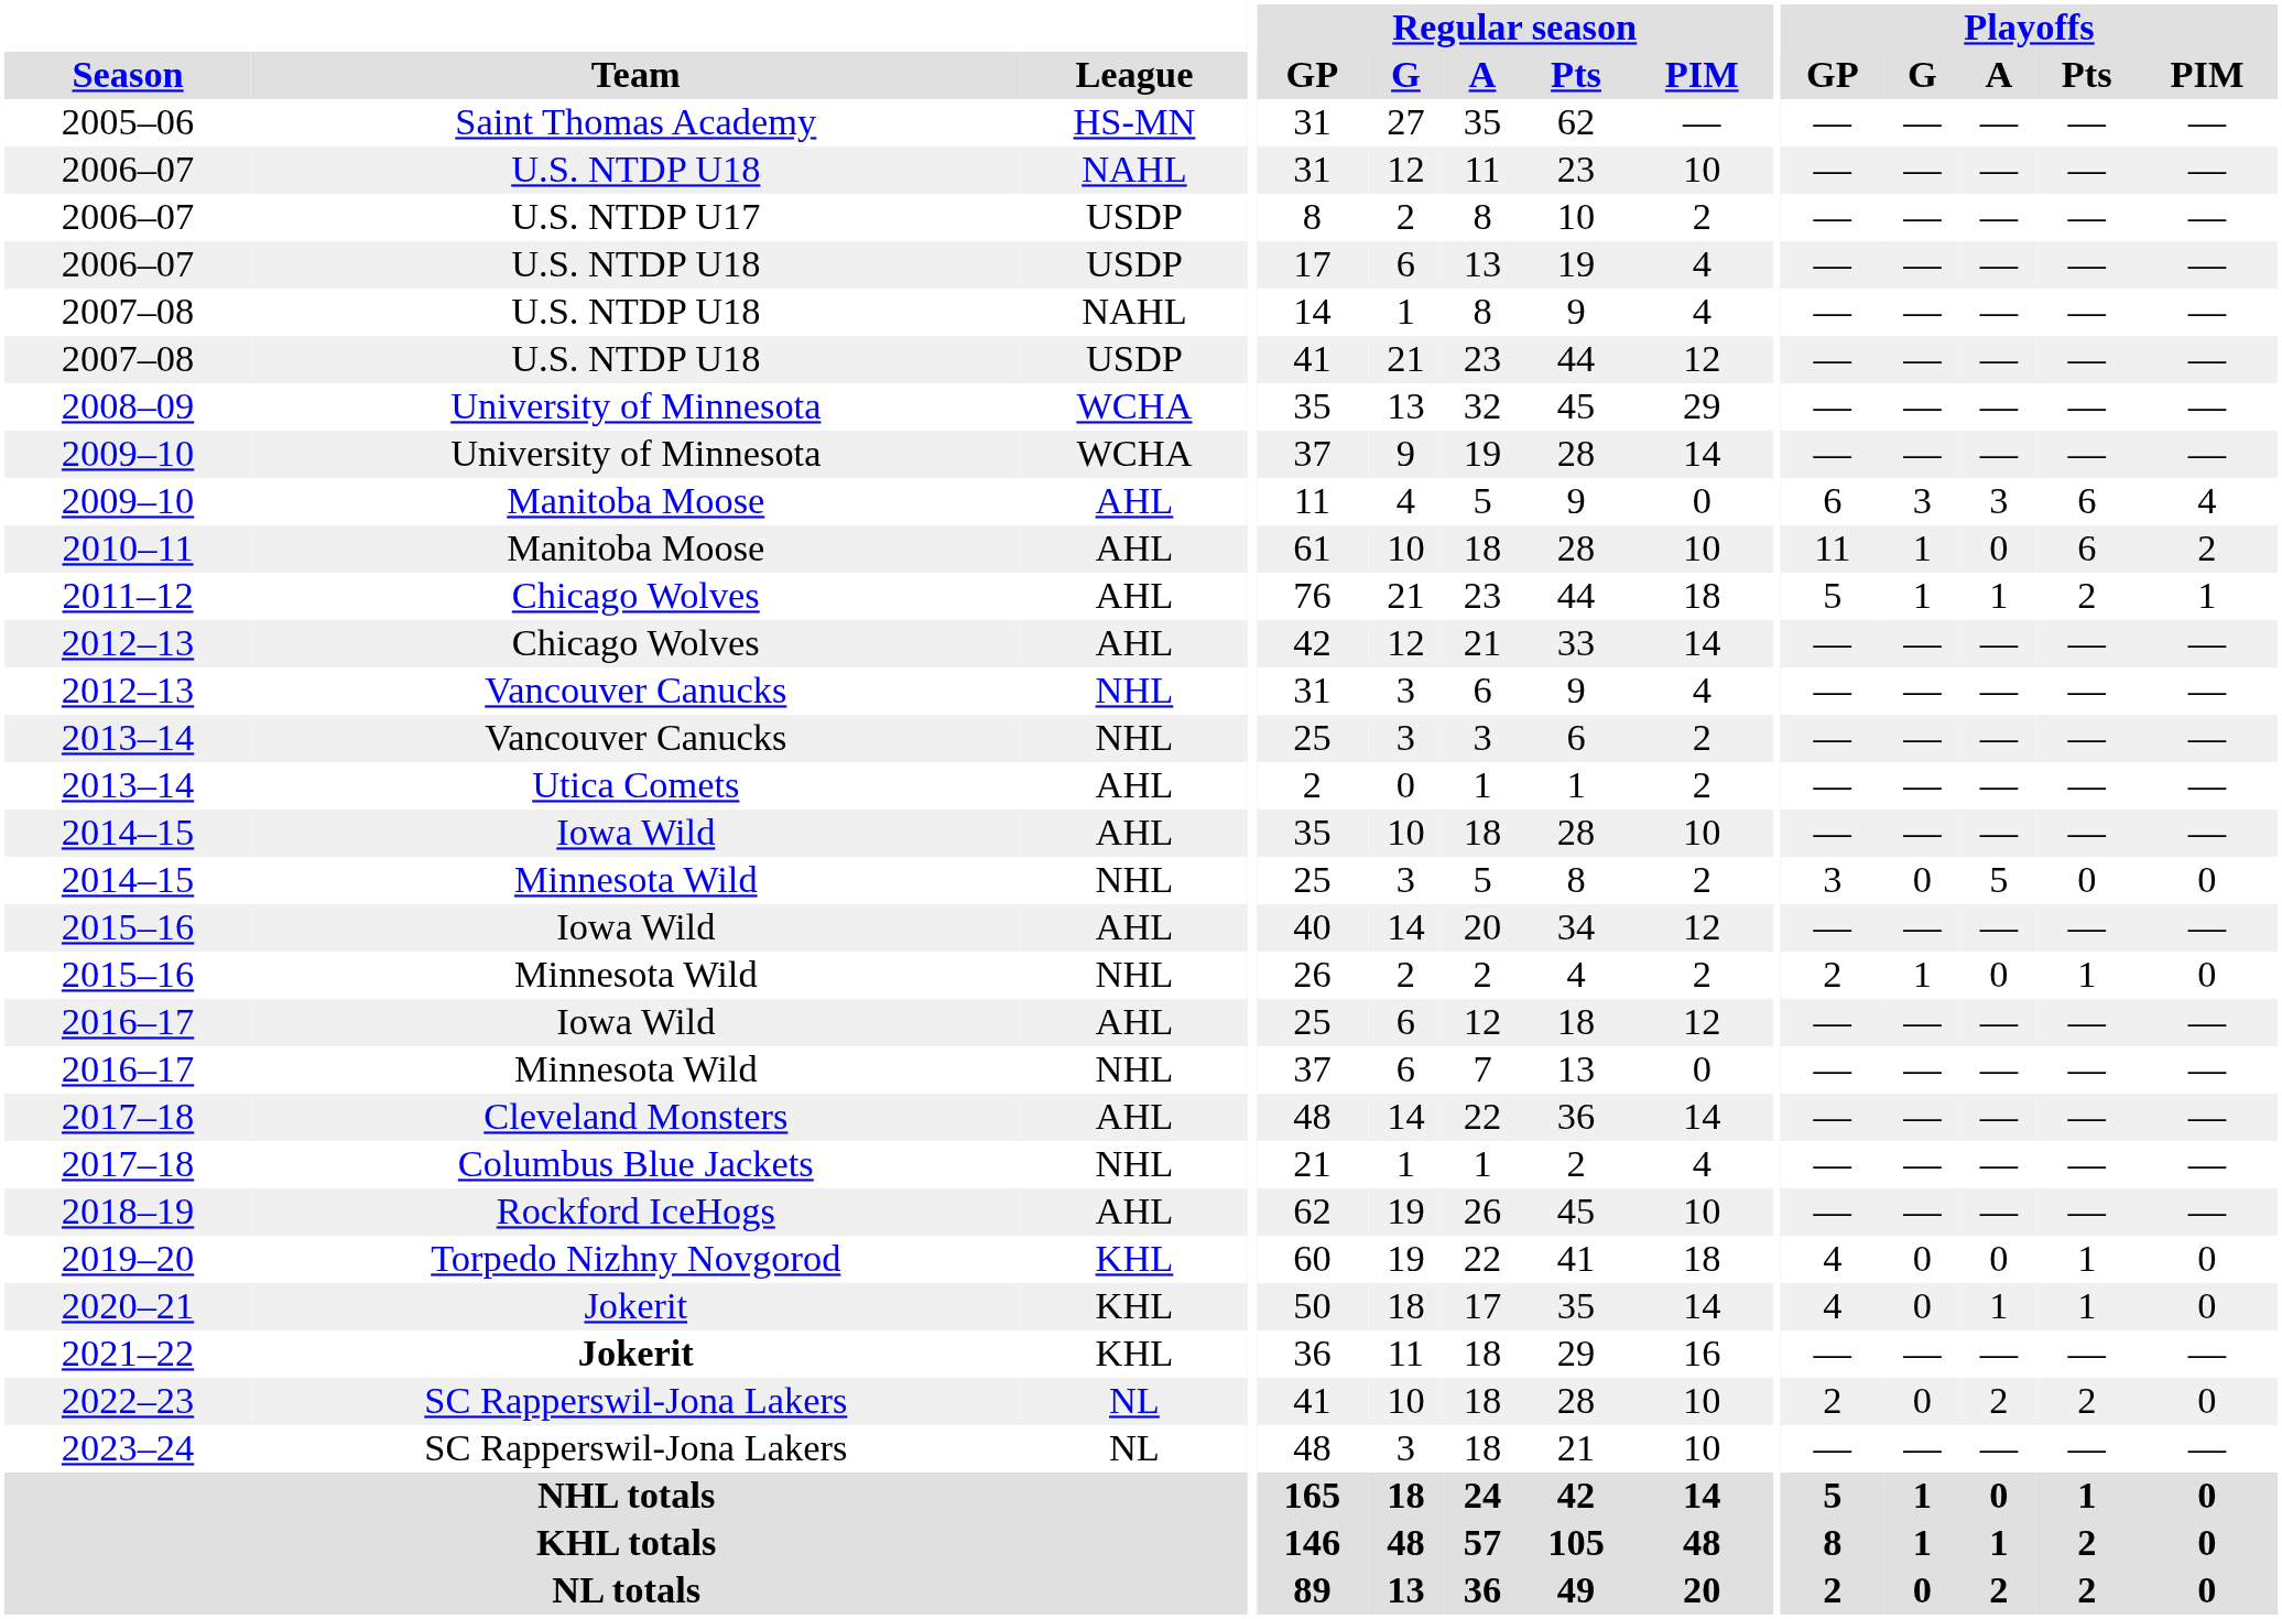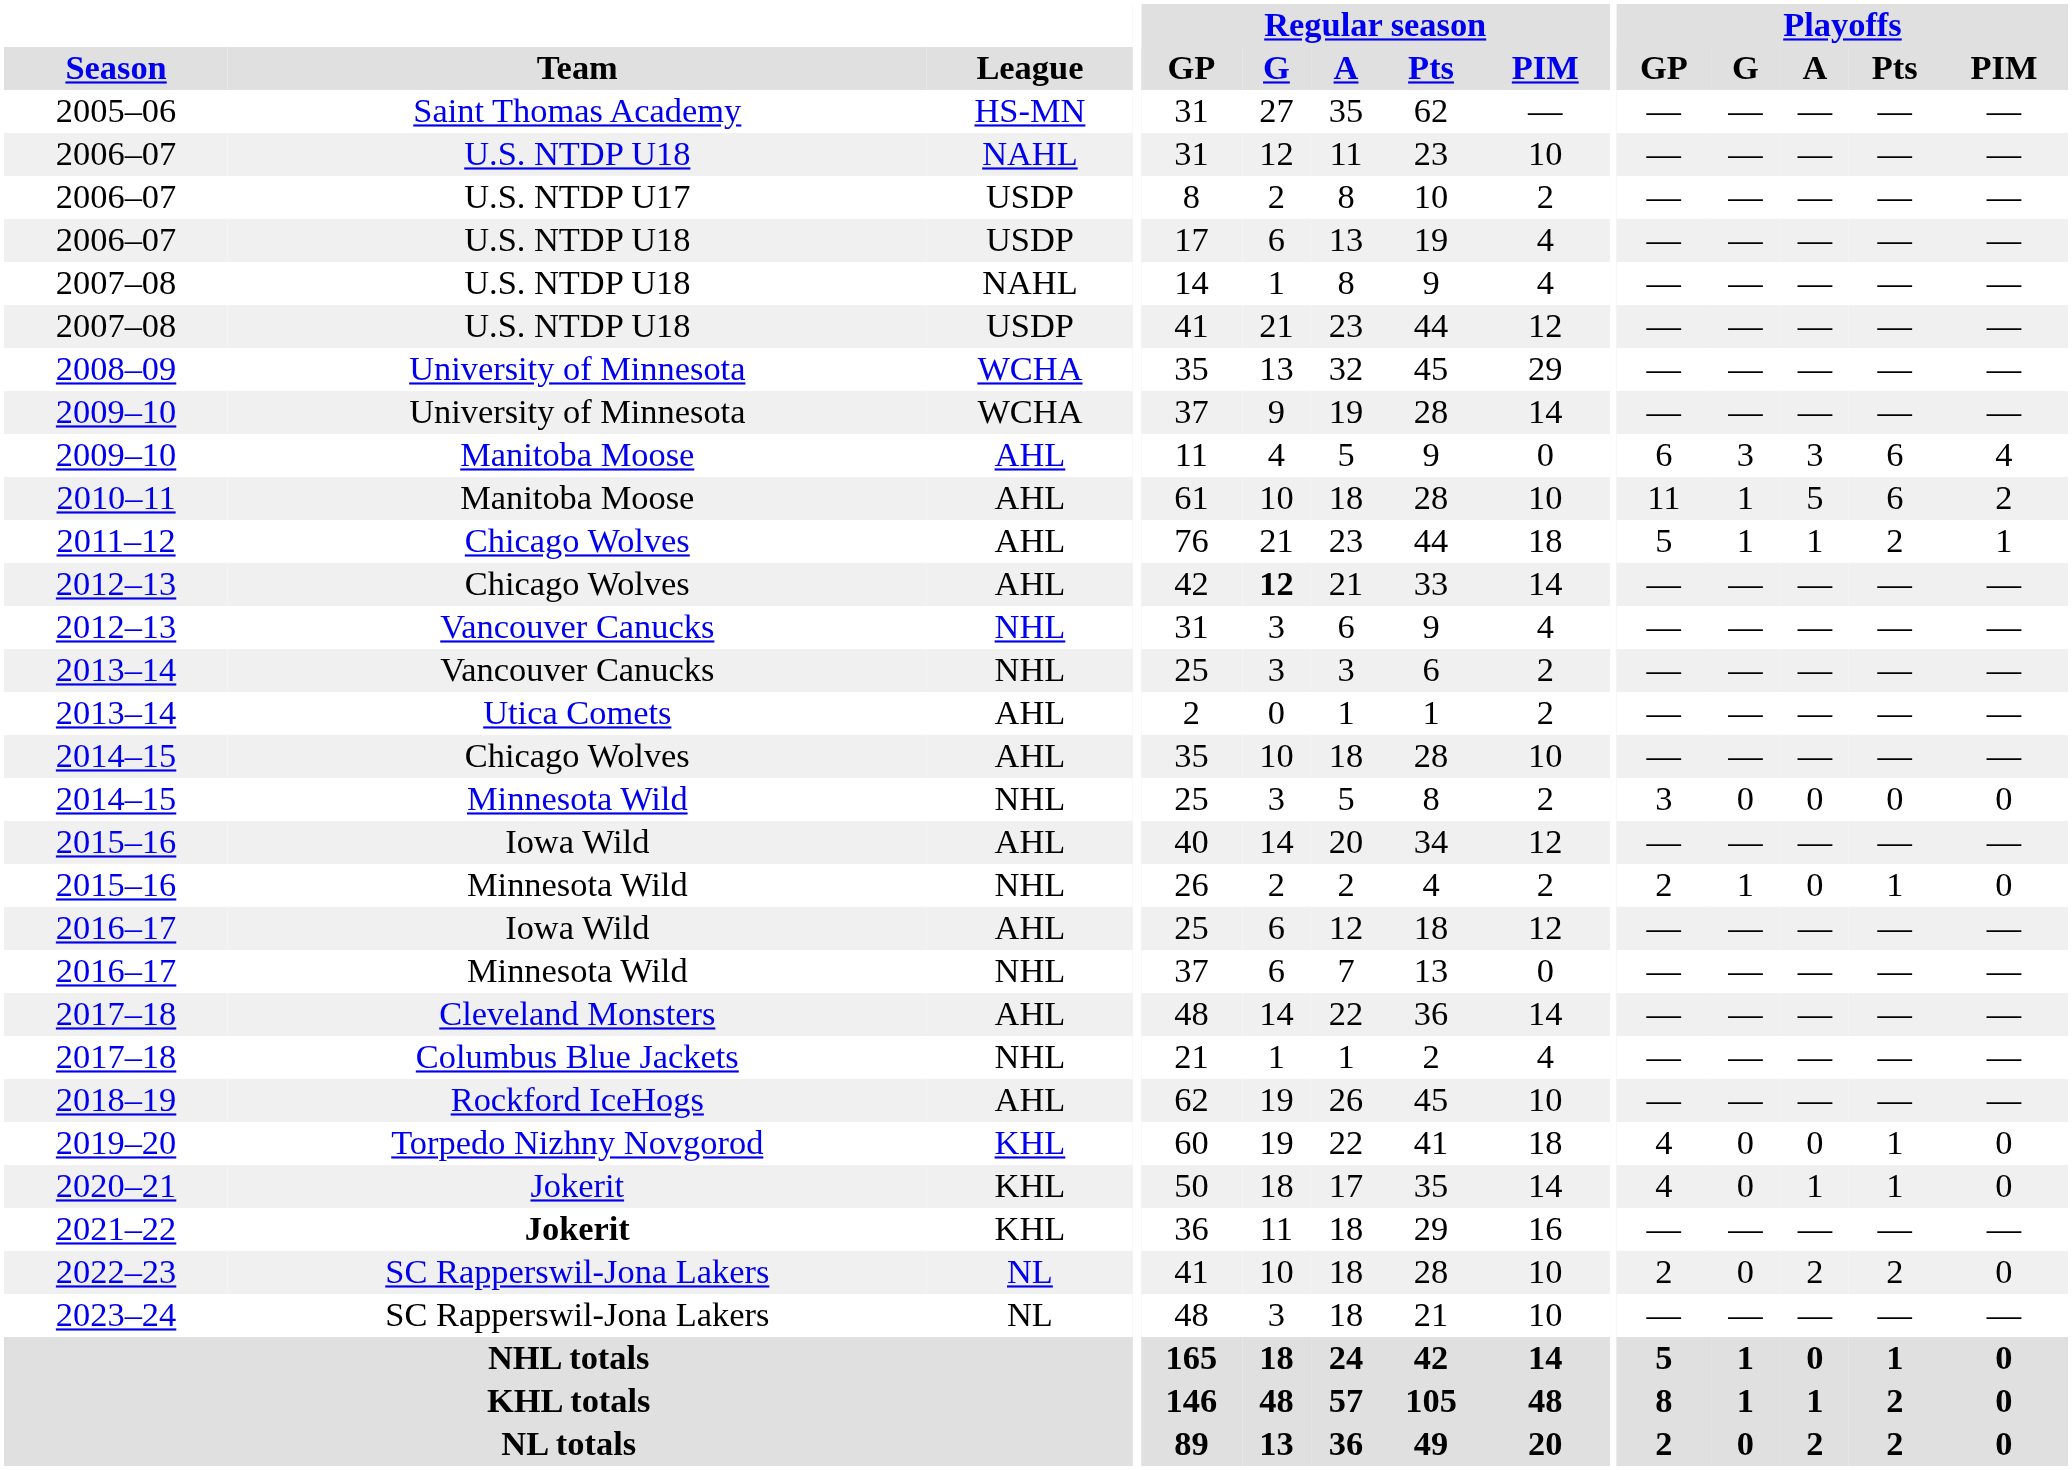2010–11 | Playoffs / A: 0 -> 5
2012–13 / AHL | Regular season / G: normal -> bold
2014–15 / AHL | Team: Iowa Wild -> Chicago Wolves
2014–15 / NHL | Playoffs / A: 5 -> 0
